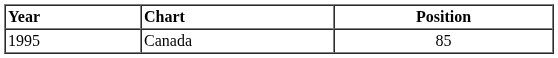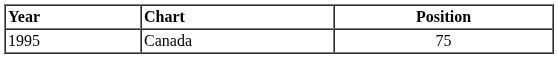Canada | Position: 85 -> 75
